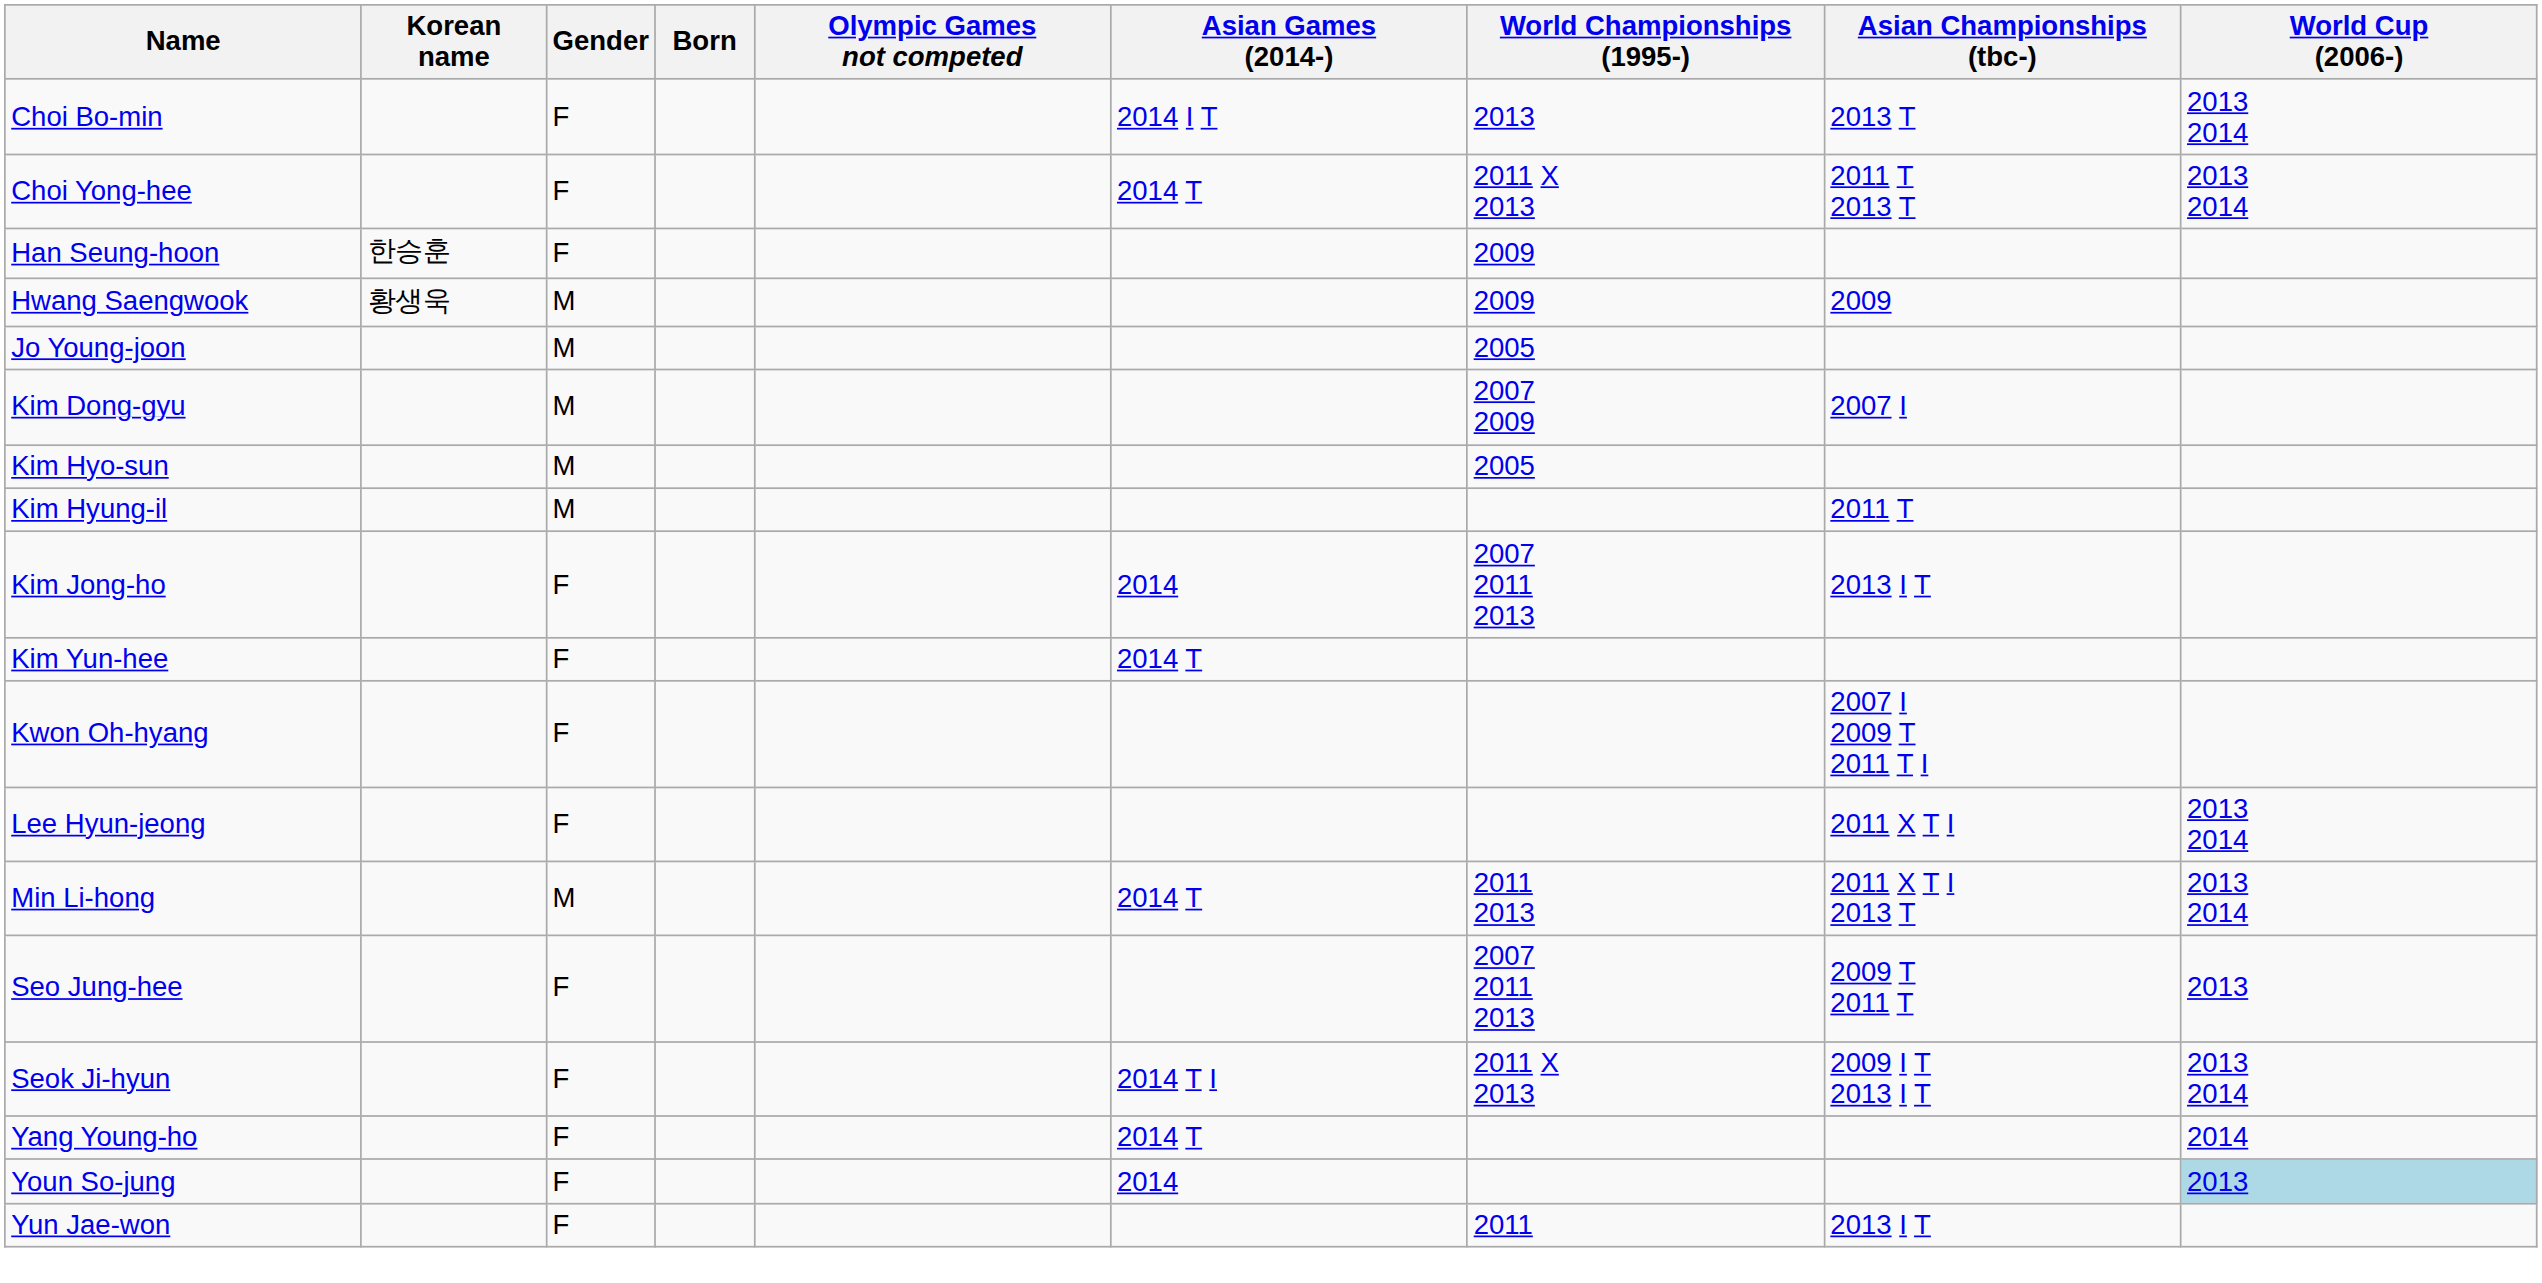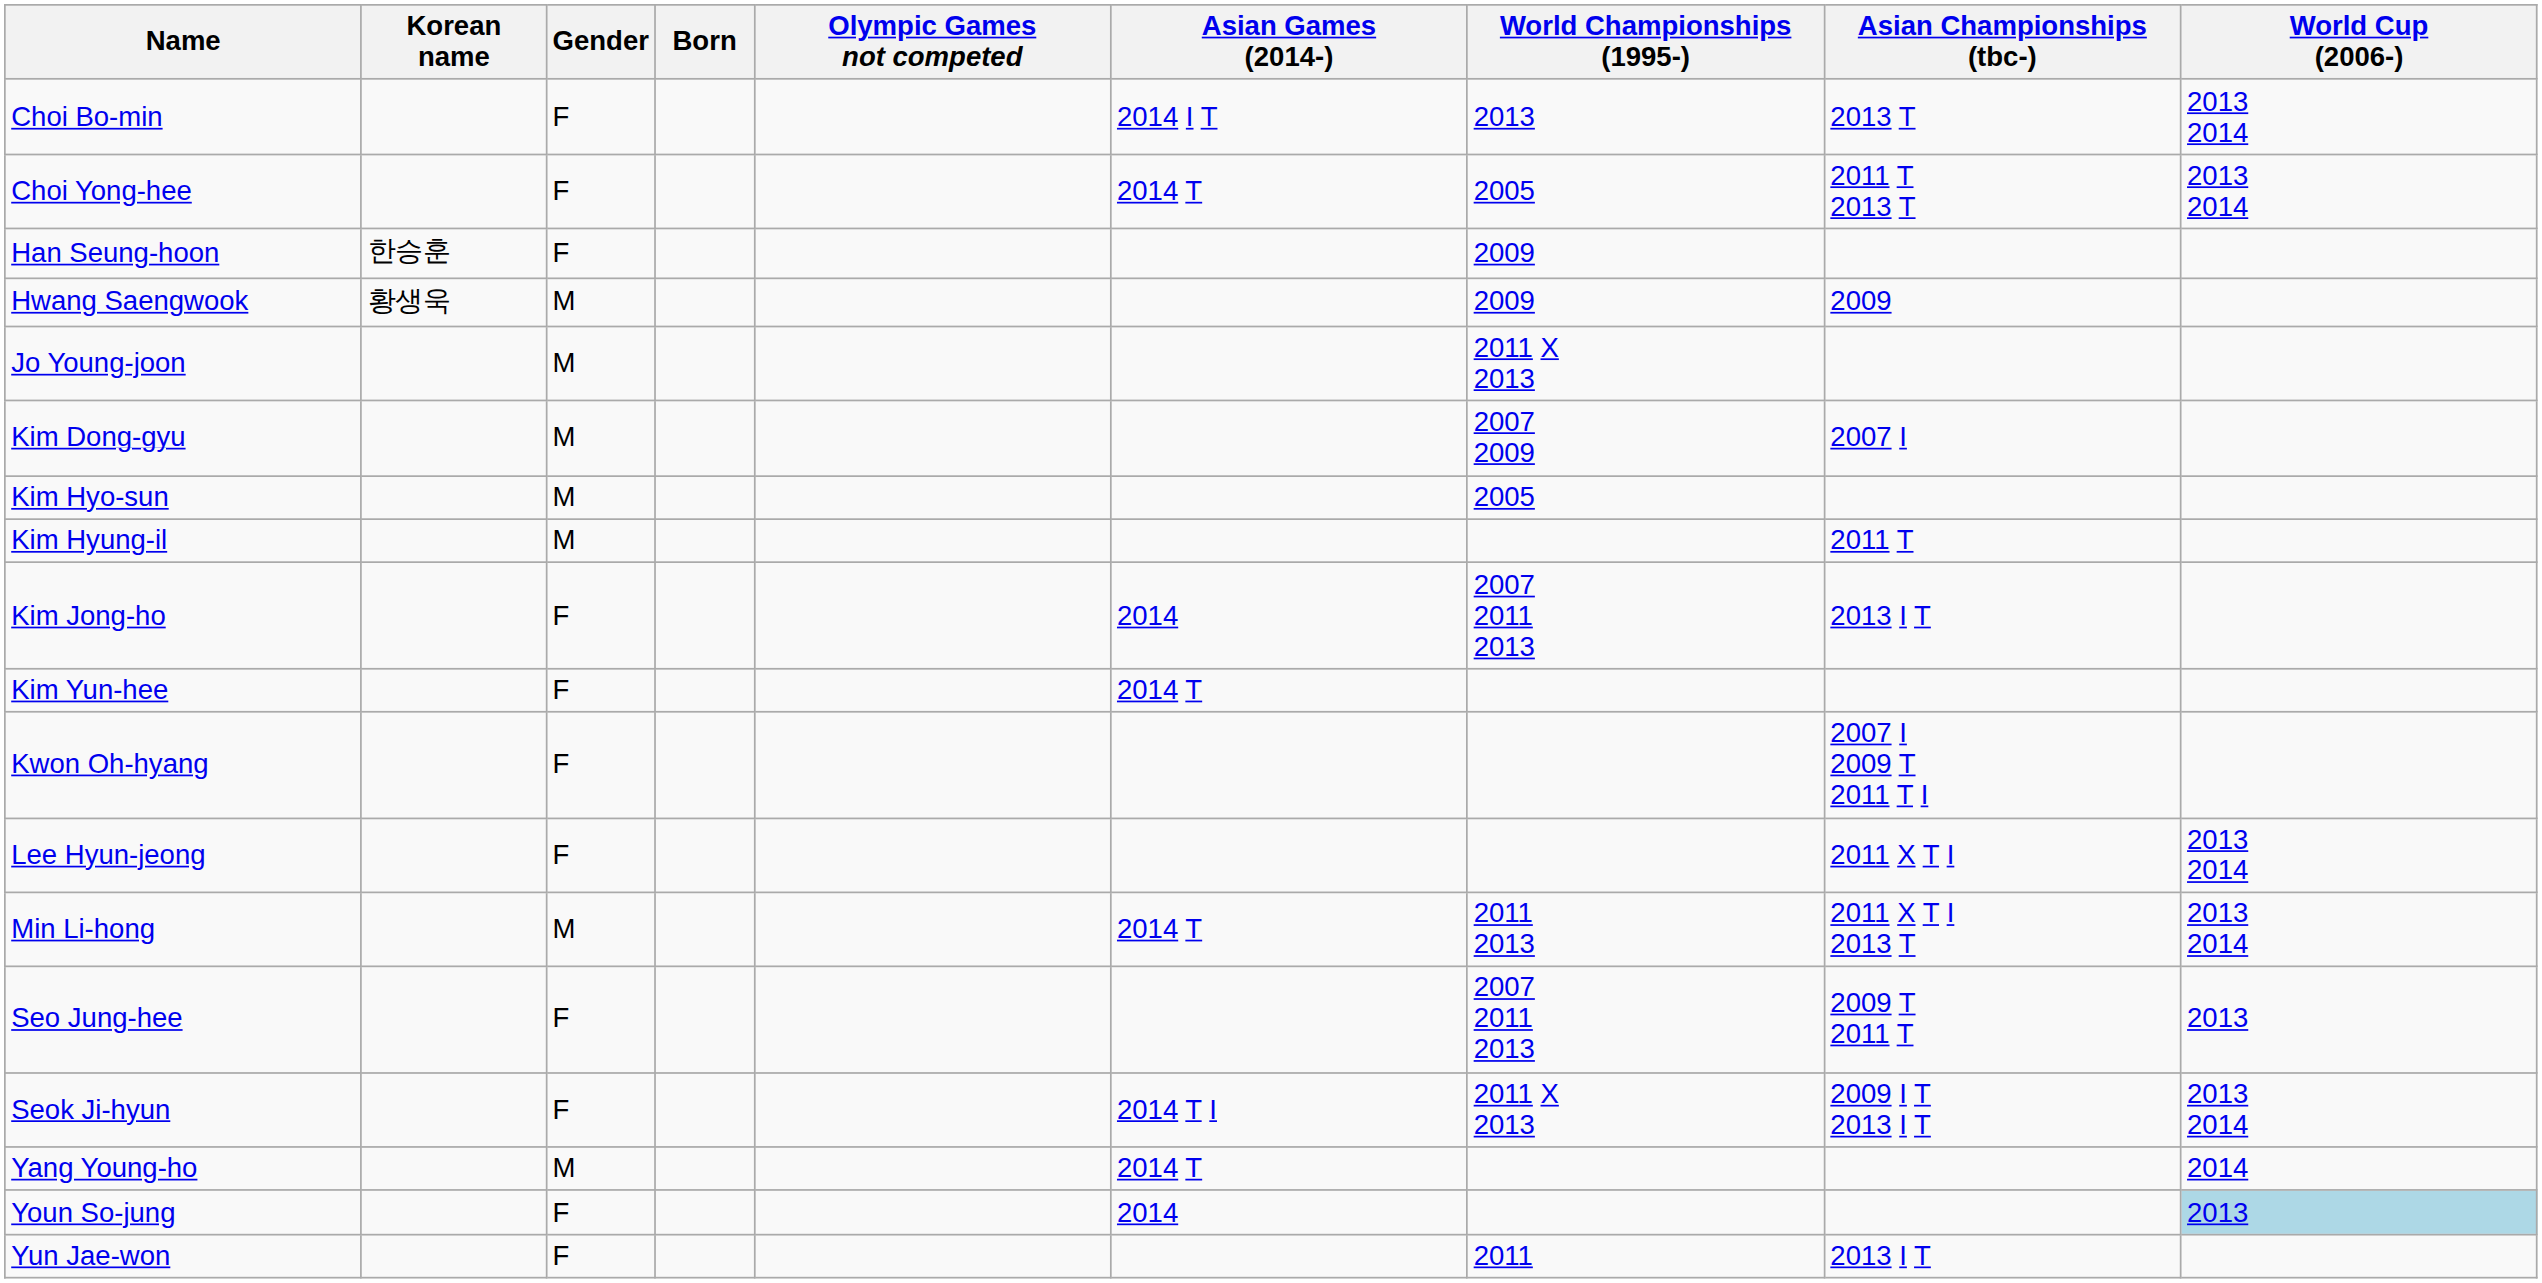Choi Yong-hee | World Championships (1995-): 2011 X 2013 -> 2005
Jo Young-joon | World Championships (1995-): 2005 -> 2011 X 2013
Yang Young-ho | Gender: F -> M
